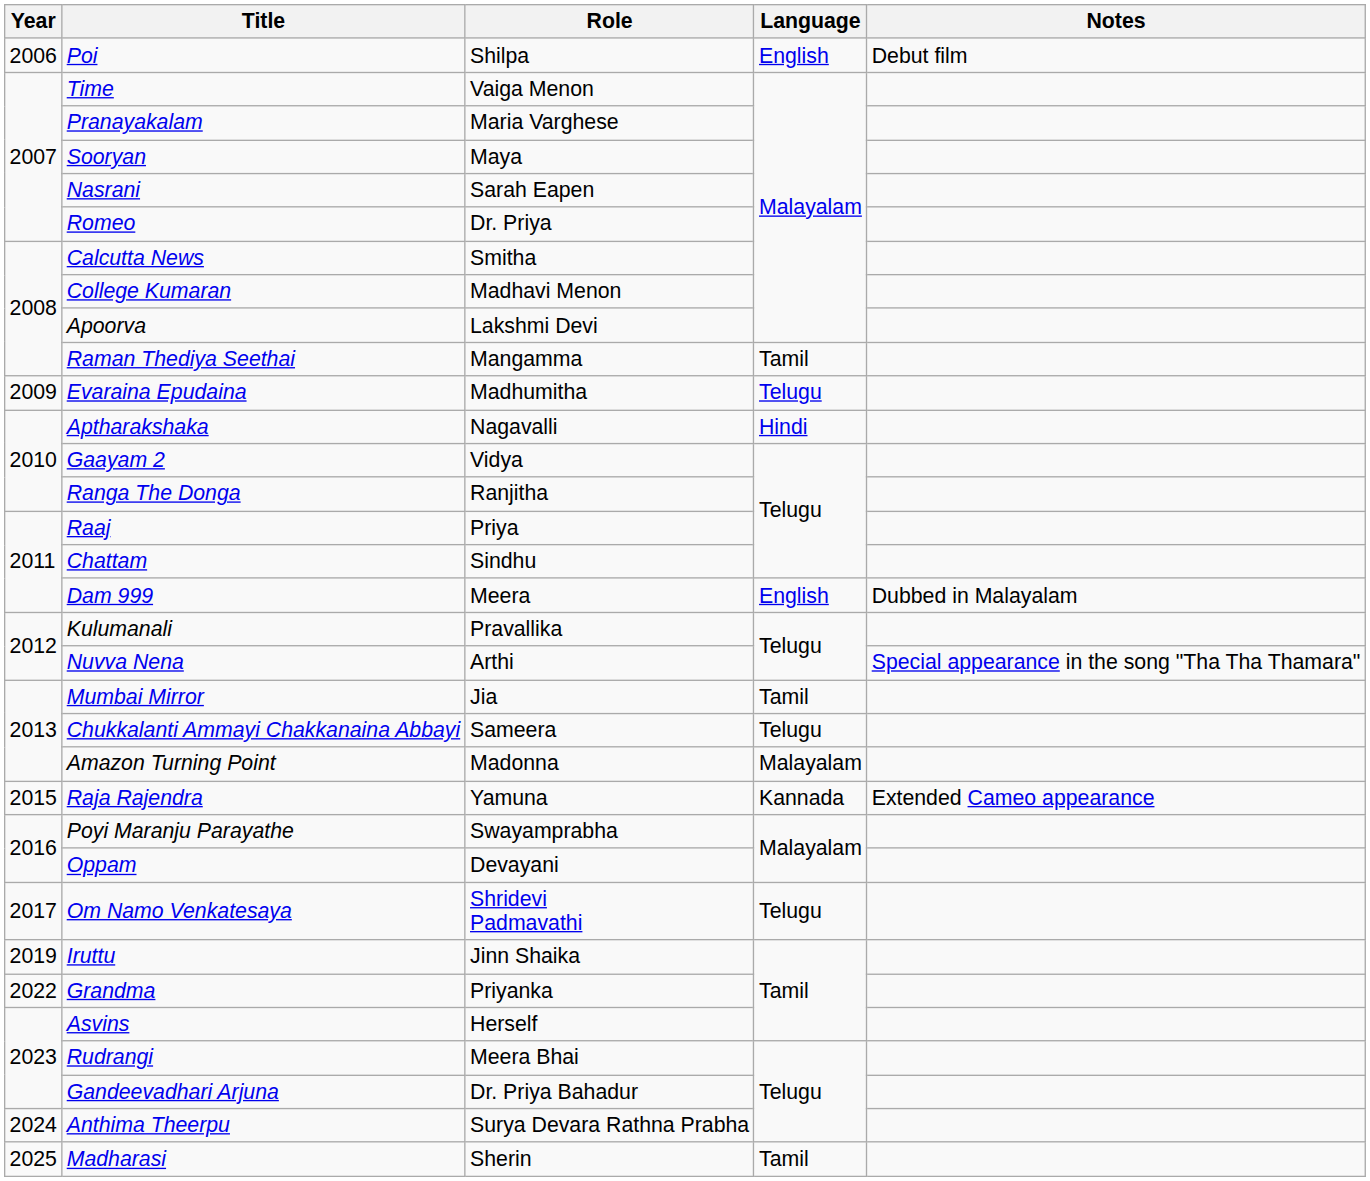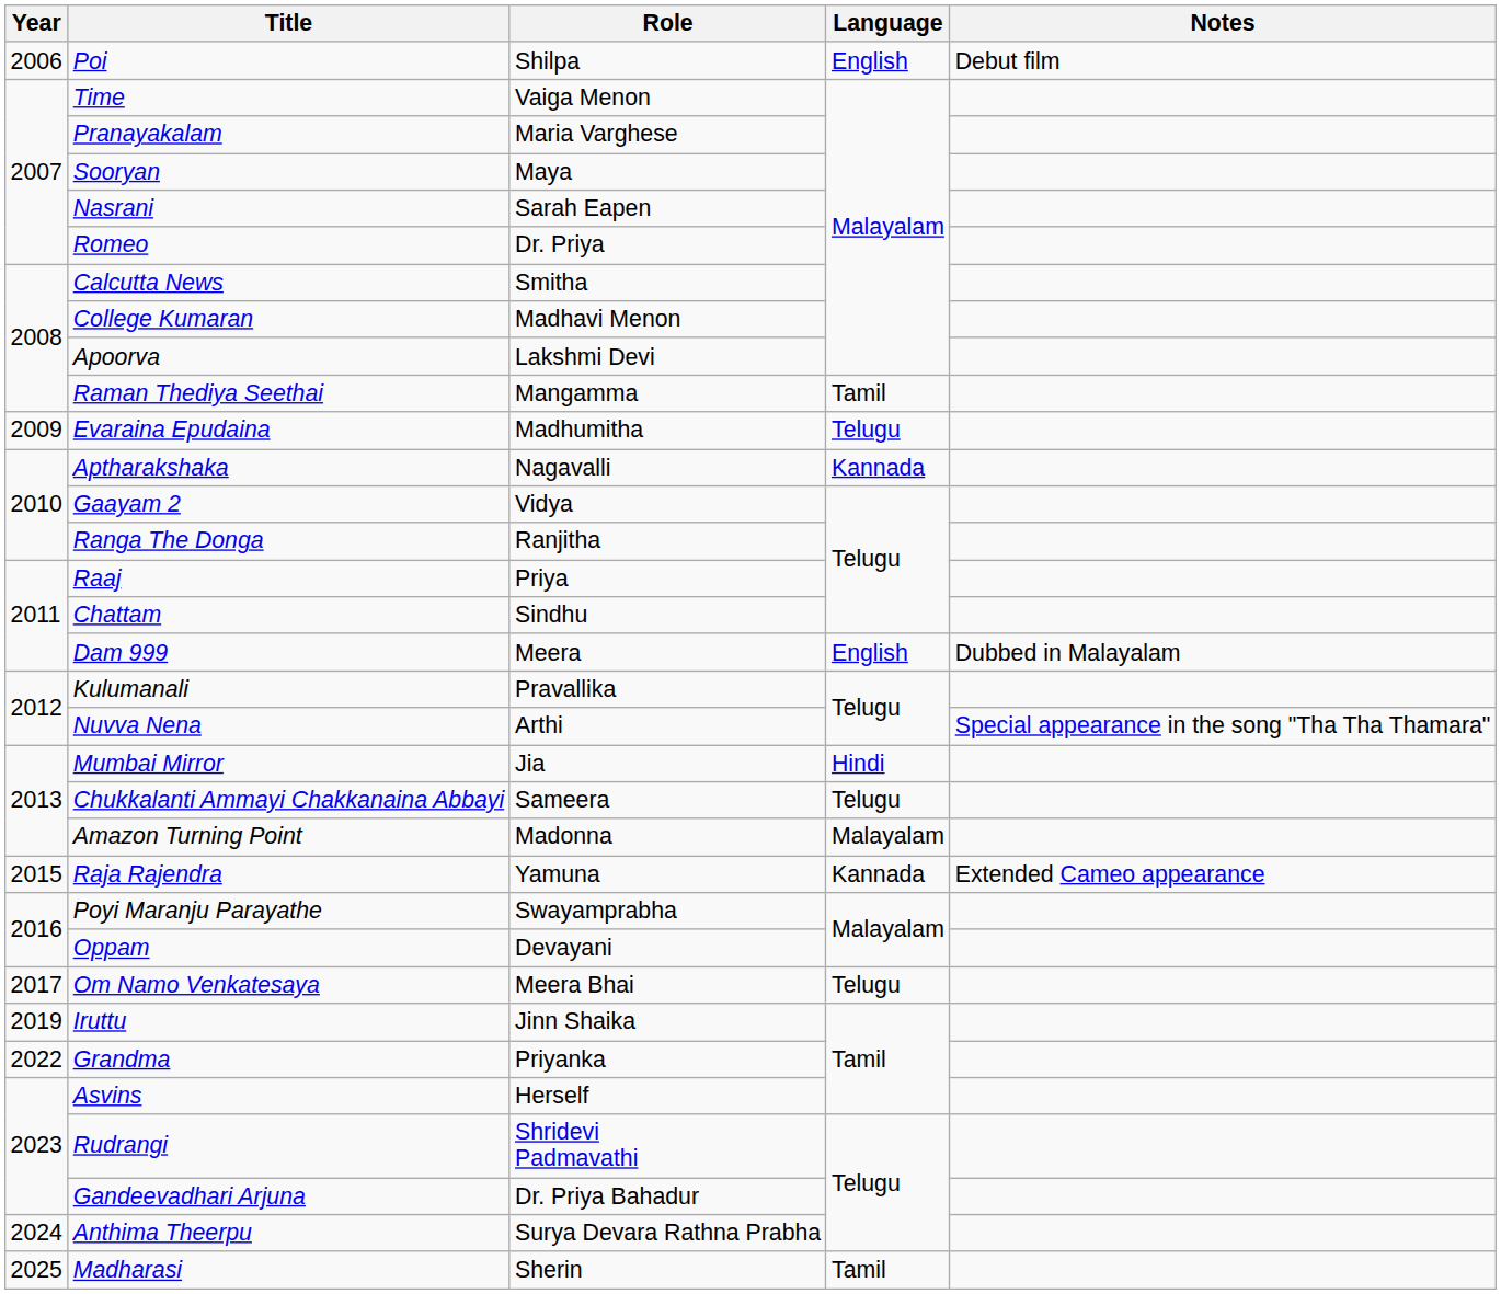Aptharakshaka | Language: Hindi -> Kannada
Mumbai Mirror | Language: Tamil -> Hindi
Om Namo Venkatesaya | Role: Shridevi Padmavathi -> Meera Bhai
Rudrangi | Role: Meera Bhai -> Shridevi Padmavathi
